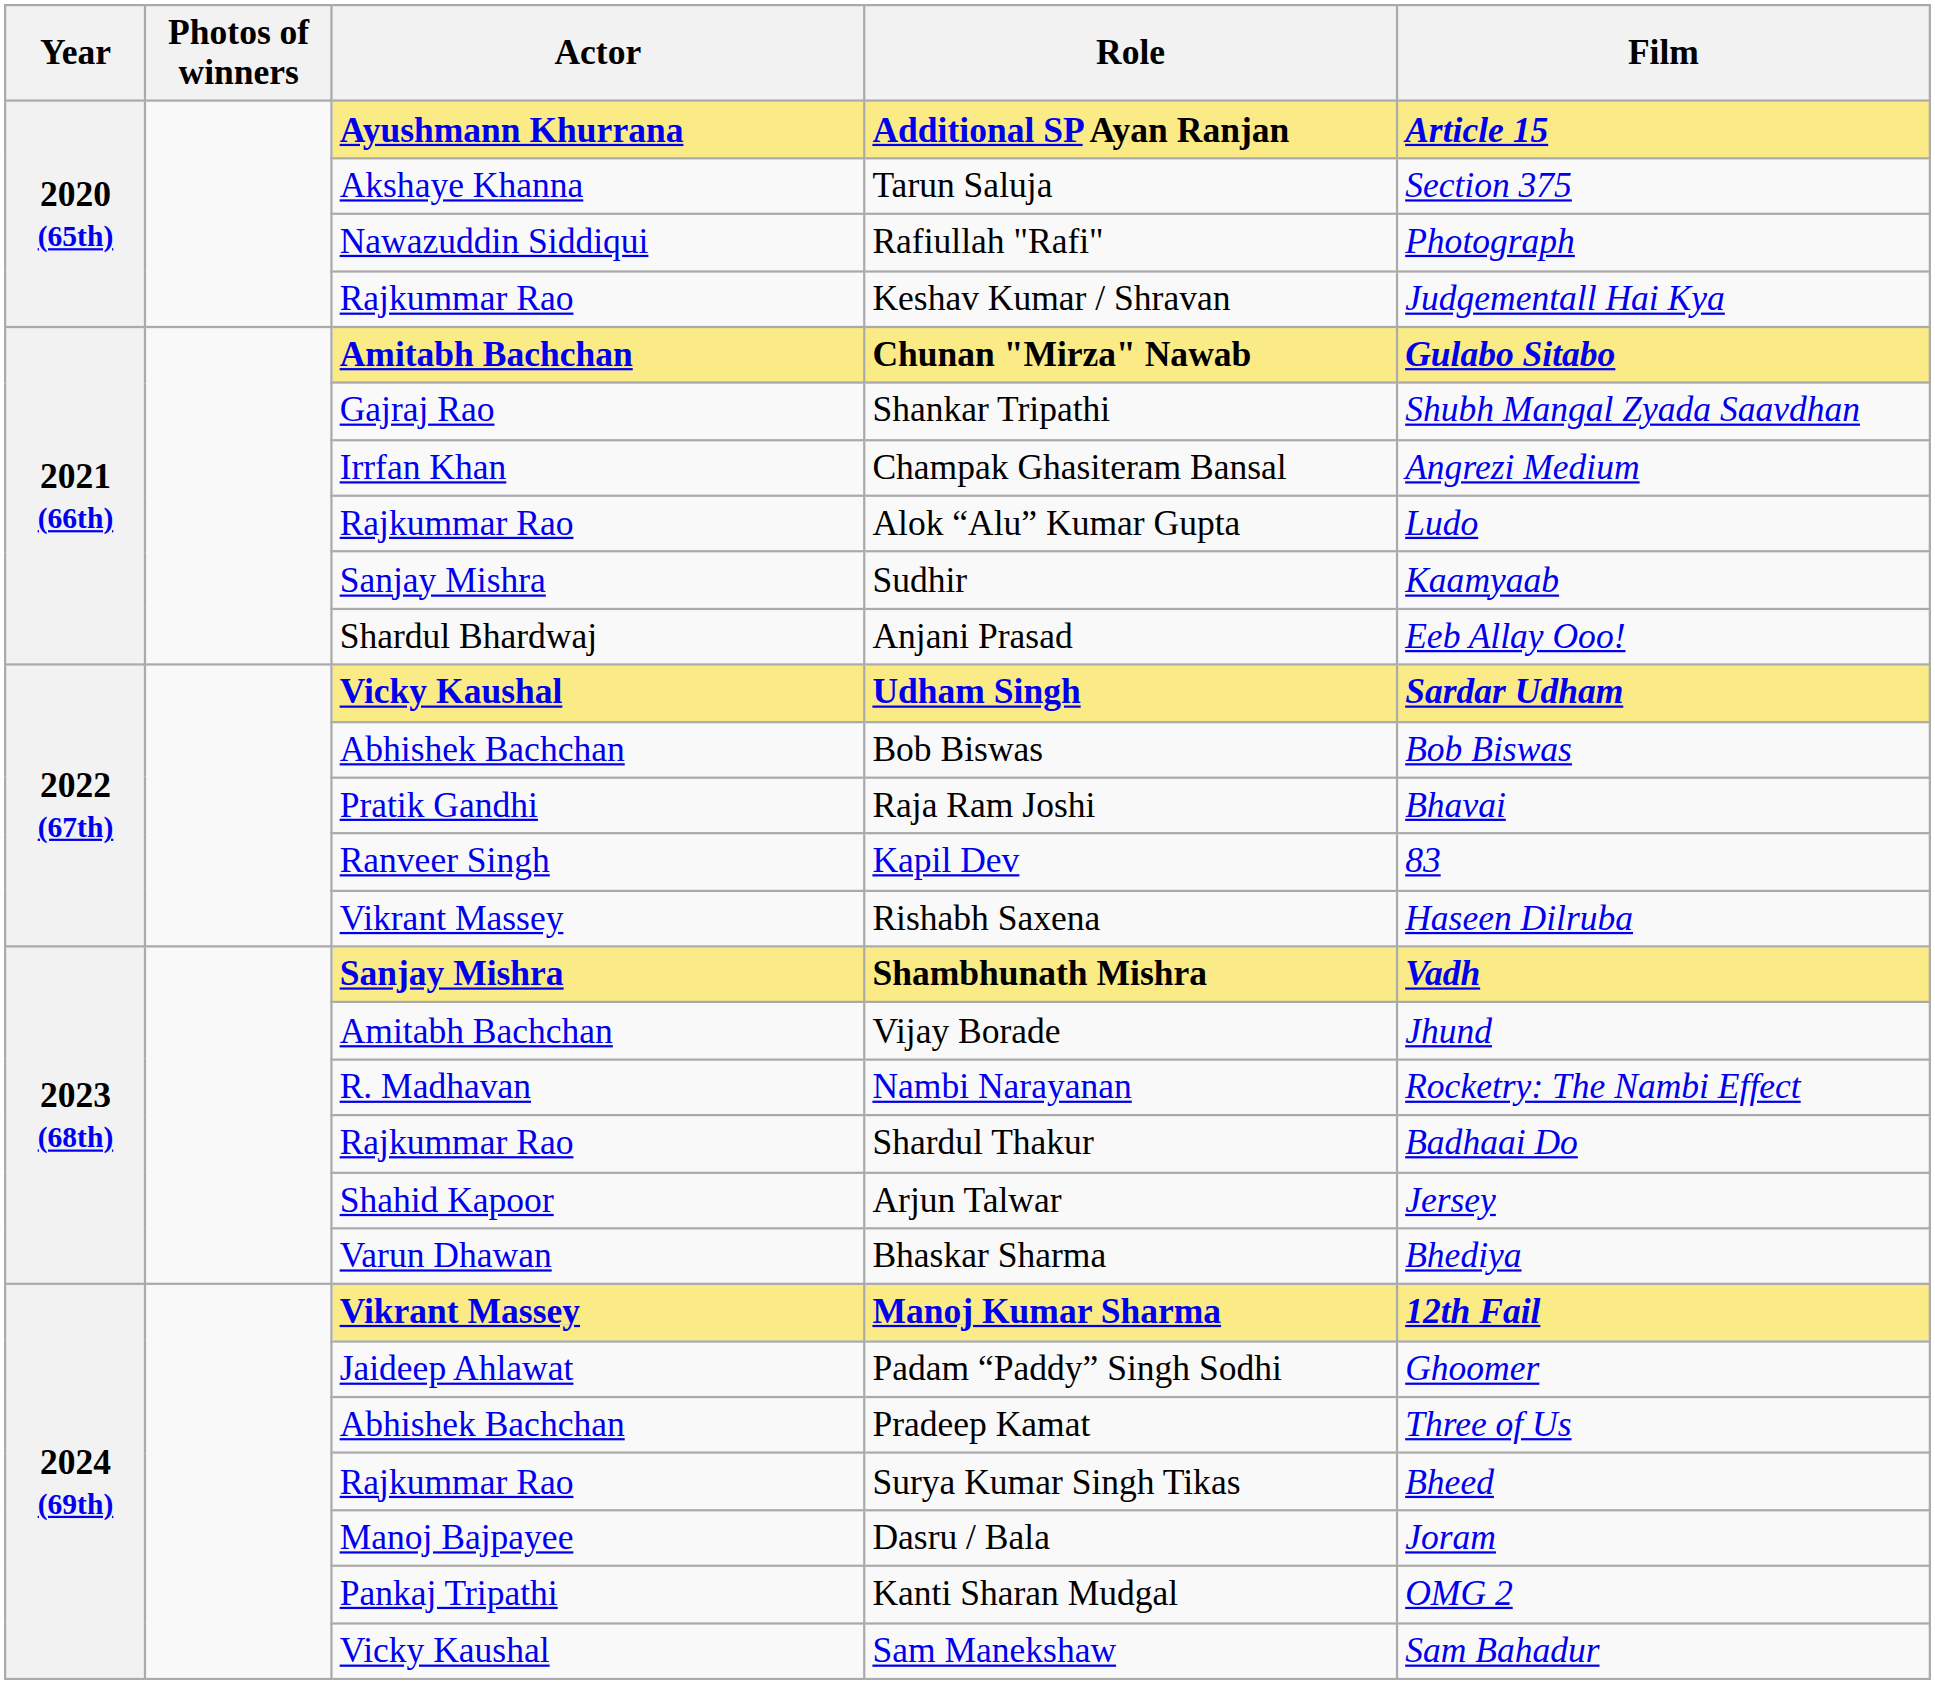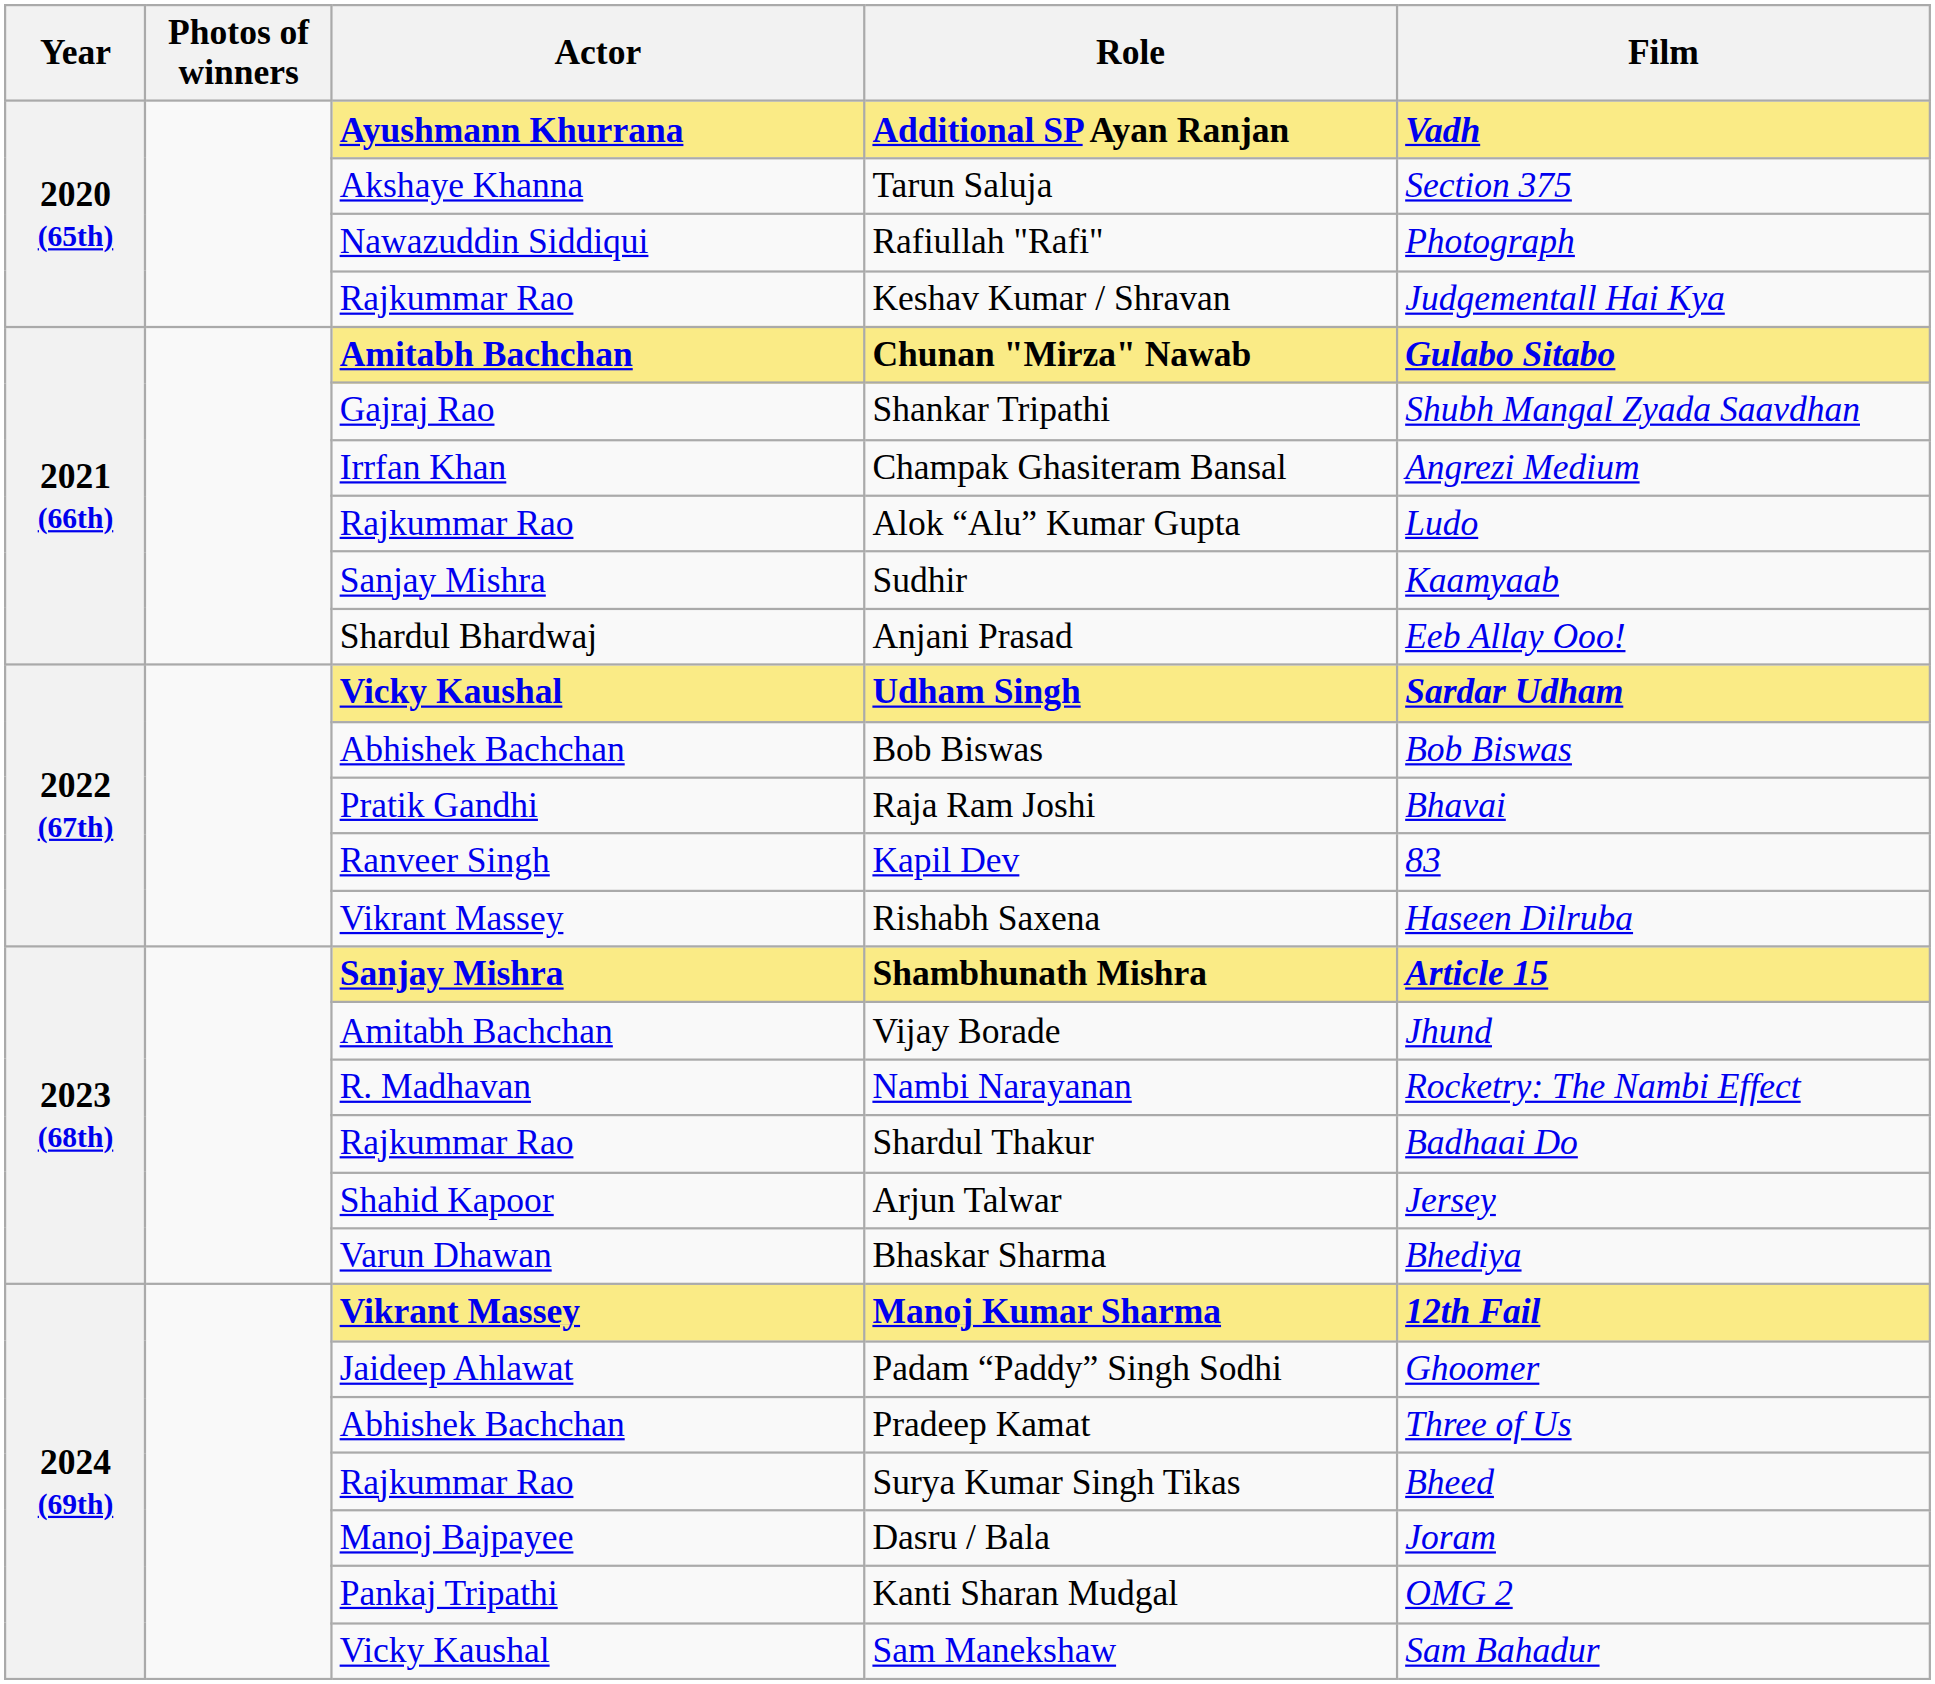Additional SP Ayan Ranjan | Film: Article 15 -> Vadh
Shambhunath Mishra | Film: Vadh -> Article 15
